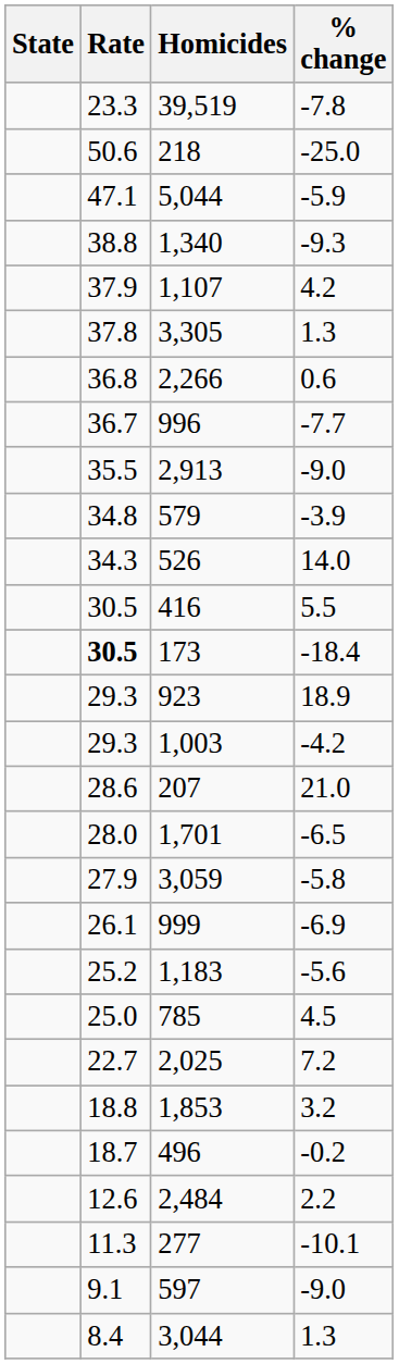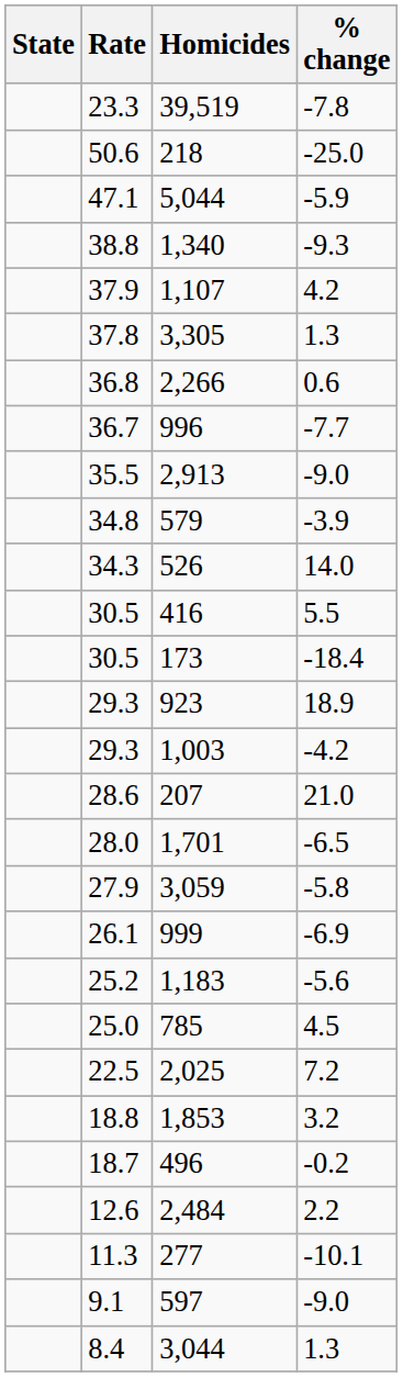173 | Rate: bold -> normal
2,025 | Rate: 22.7 -> 22.5
